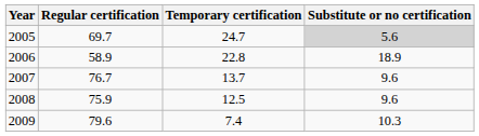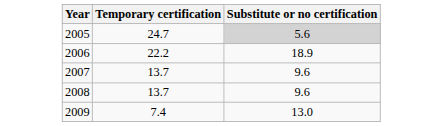- column: Regular certification | 69.7 | 58.9 | 76.7 | 75.9 | 79.6
2006 | Temporary certification: 22.8 -> 22.2
2008 | Temporary certification: 12.5 -> 13.7
2009 | Substitute or no certification: 10.3 -> 13.0
